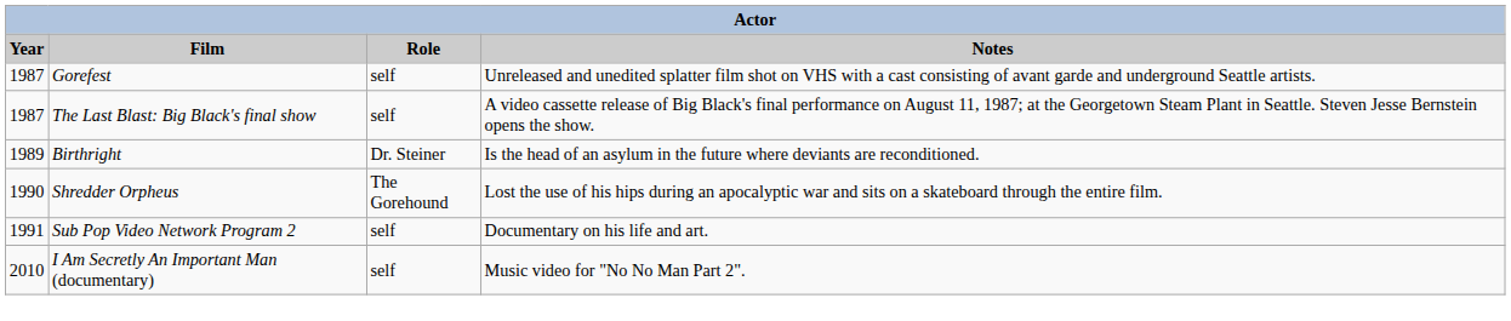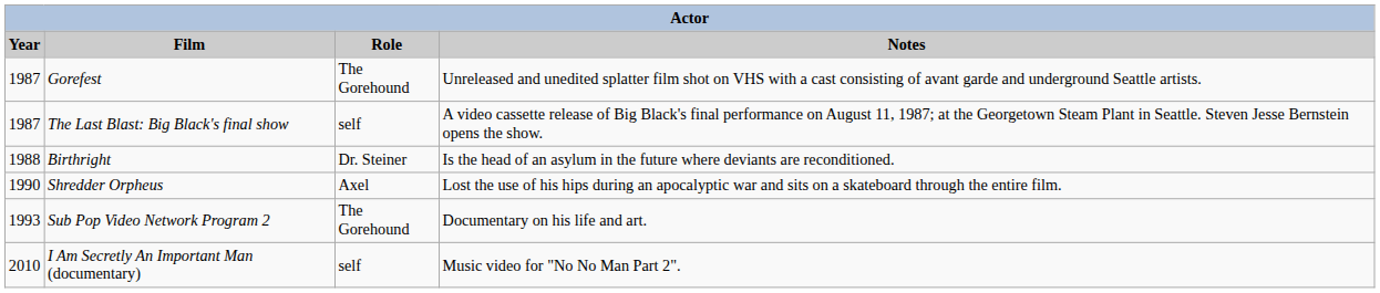Gorefest | Role: self -> The Gorehound
Birthright | Year: 1989 -> 1988
Shredder Orpheus | Role: The Gorehound -> Axel
Sub Pop Video Network Program 2 | Year: 1991 -> 1993
Sub Pop Video Network Program 2 | Role: self -> The Gorehound
